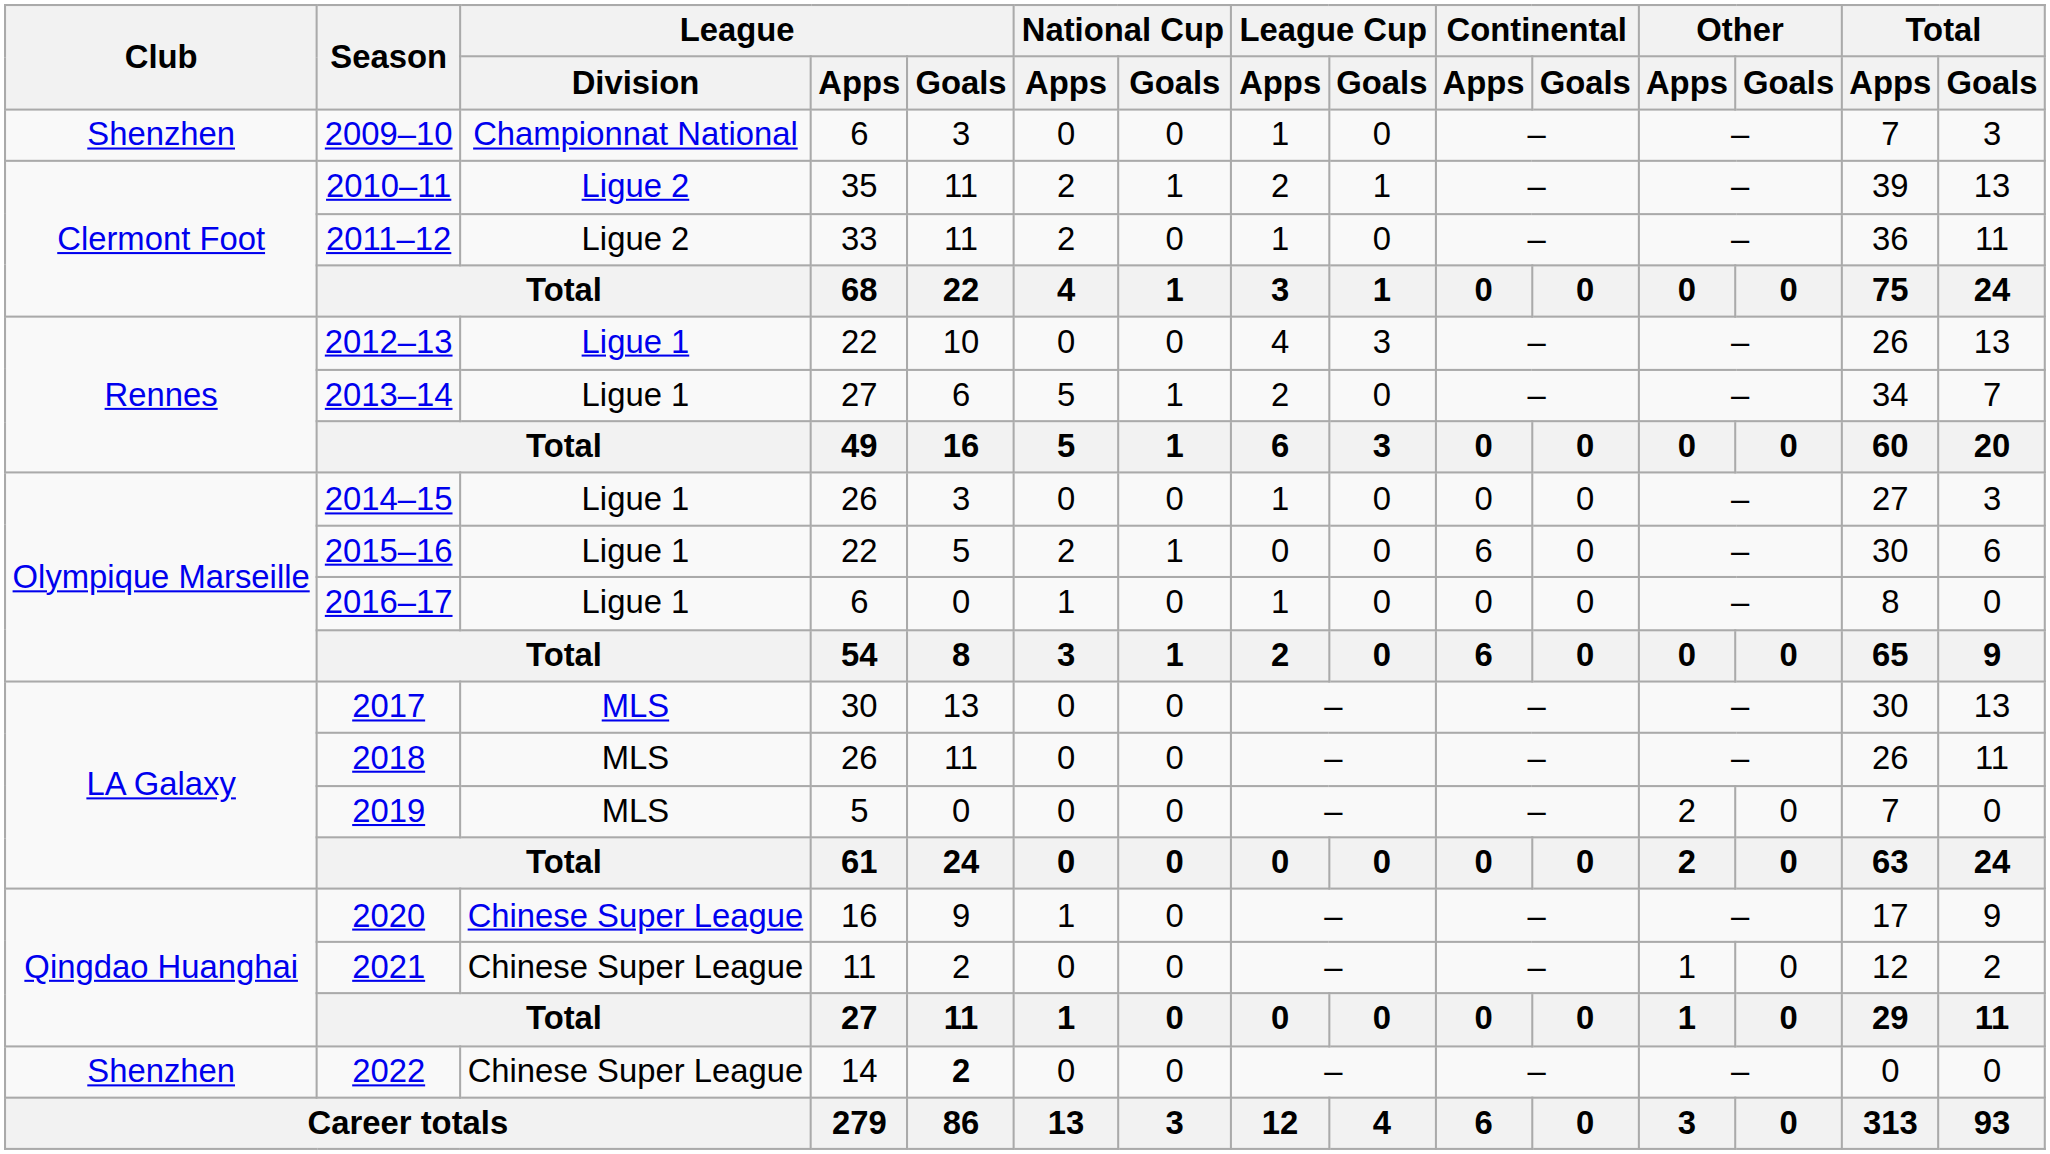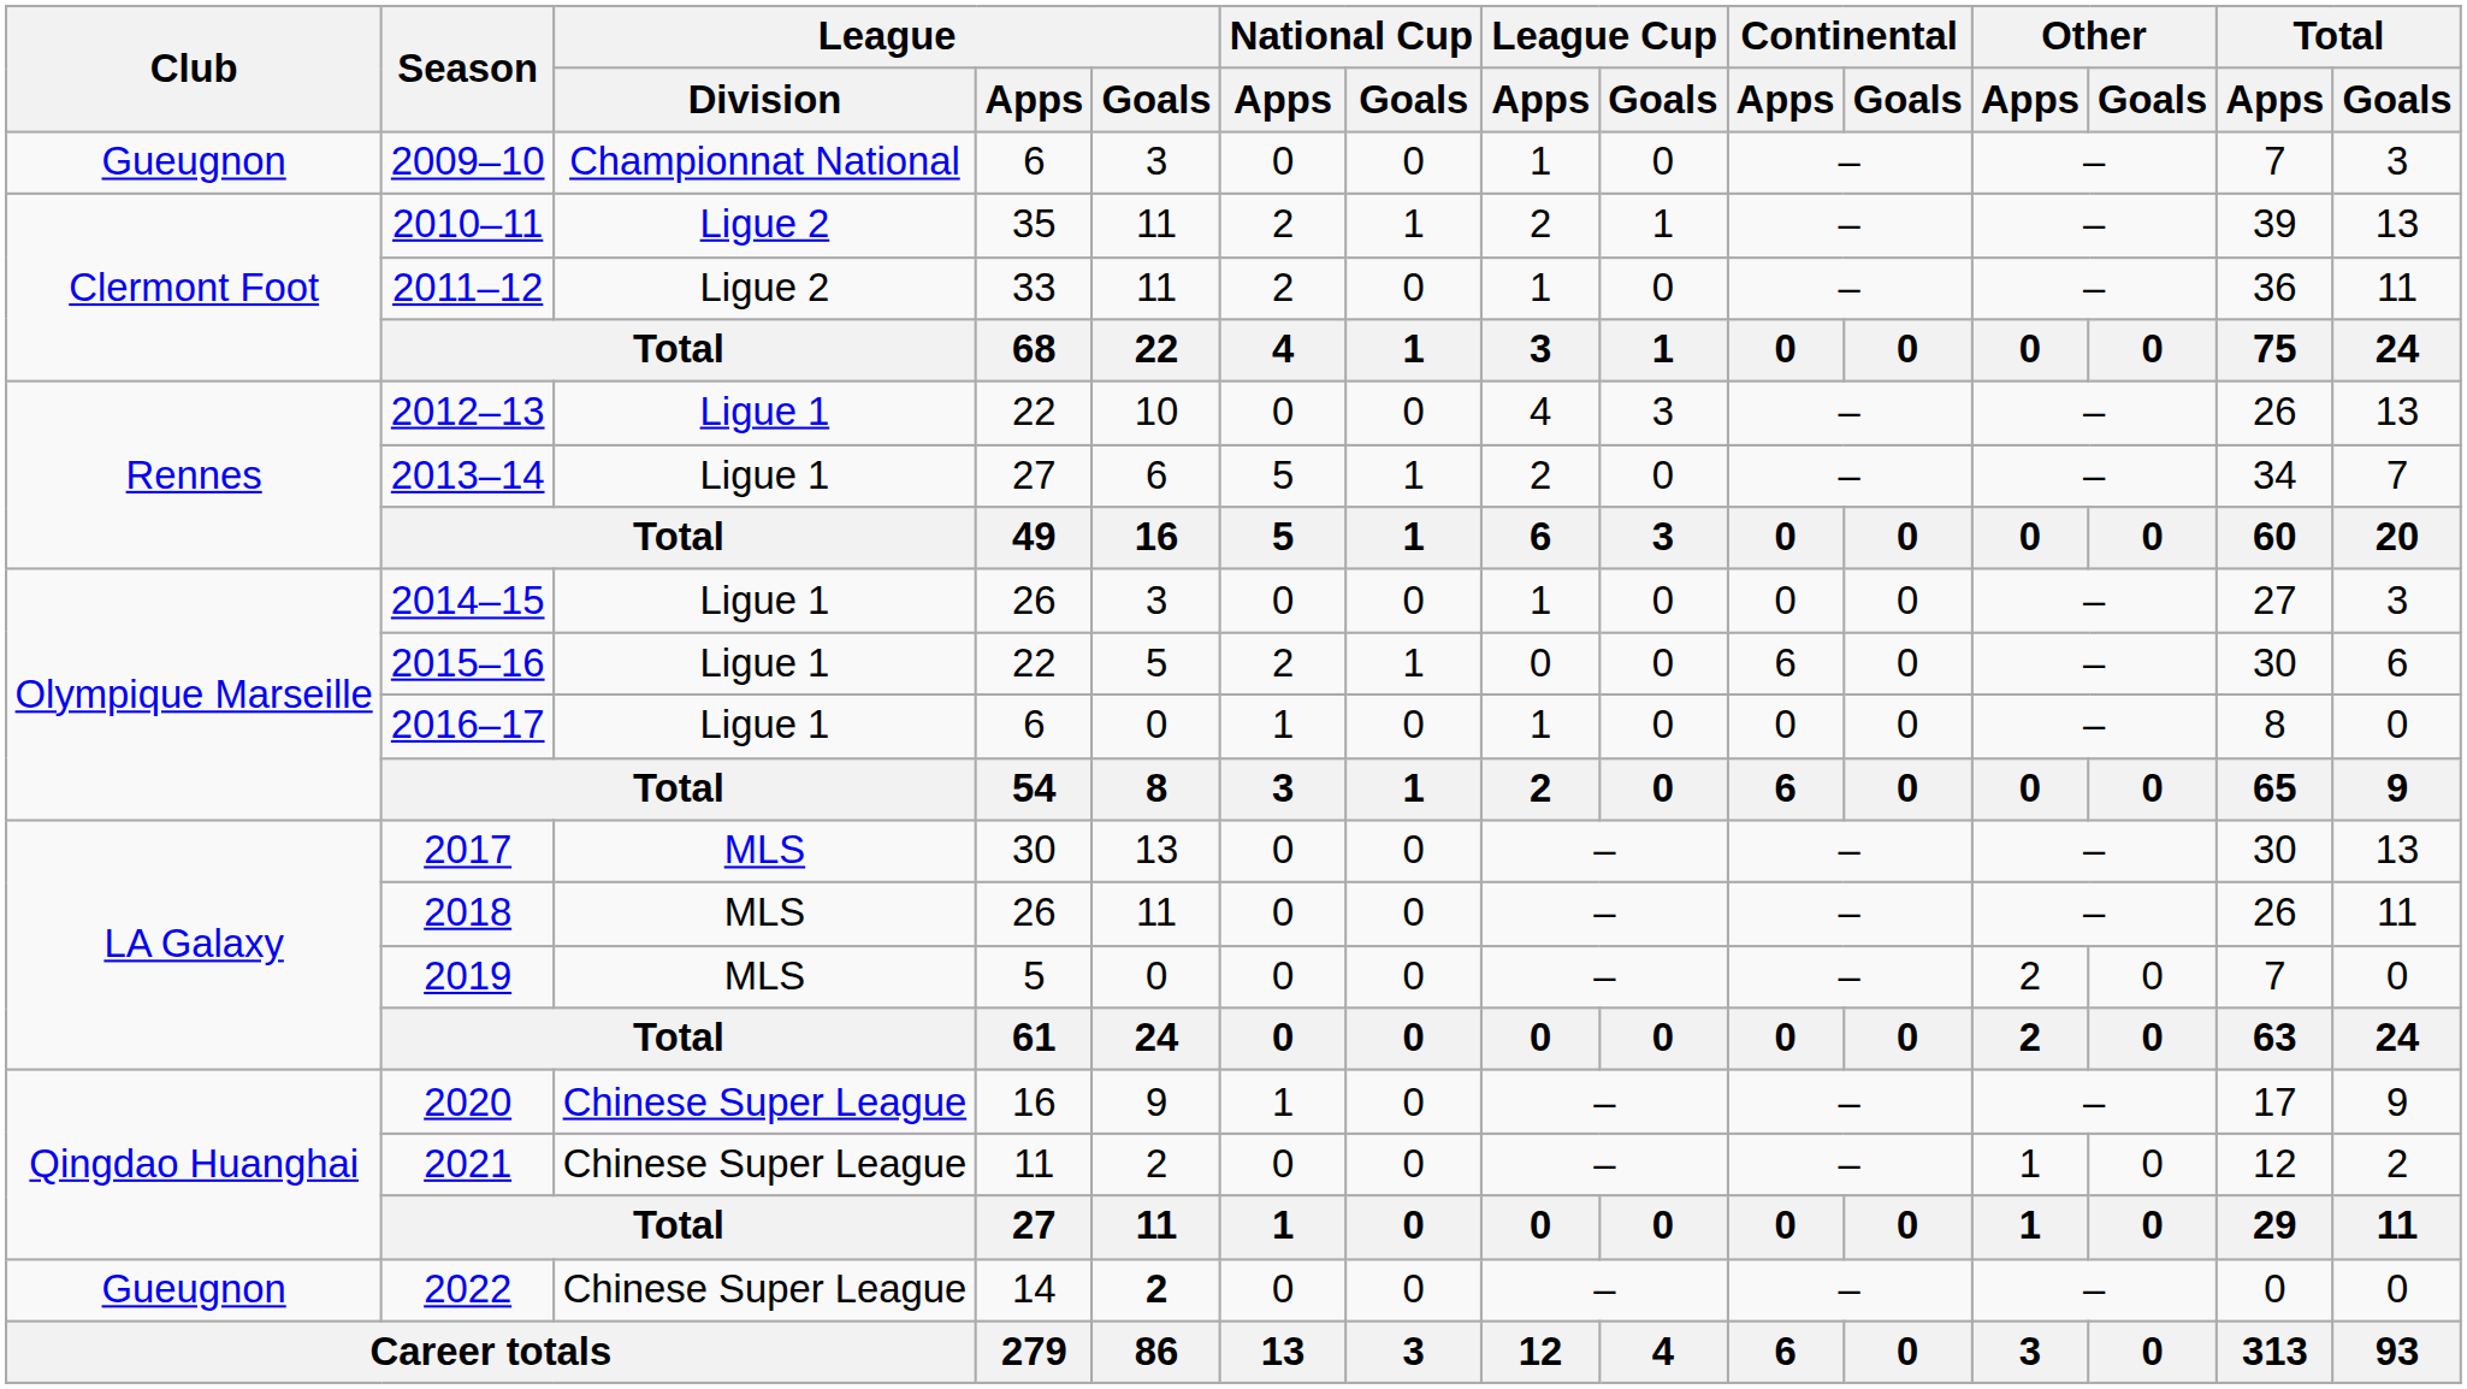2009–10 | Club: Shenzhen -> Gueugnon
2022 | Club: Shenzhen -> Gueugnon
